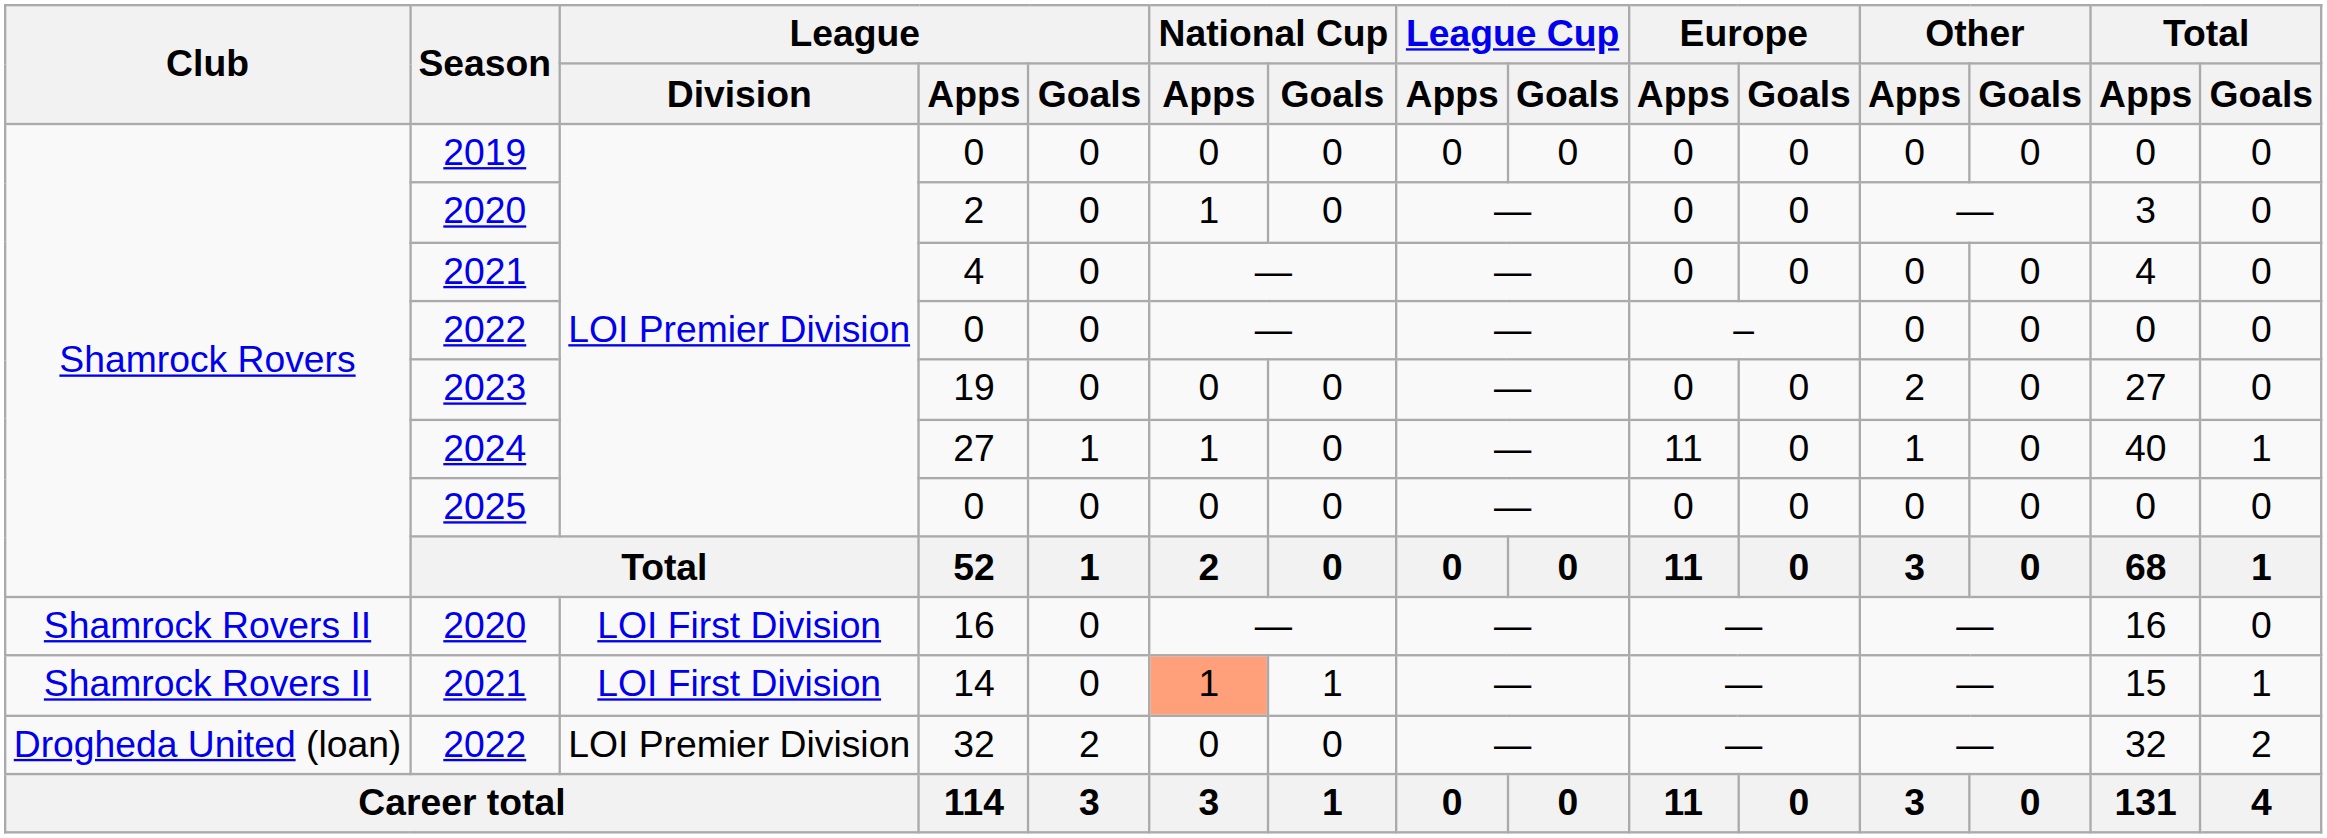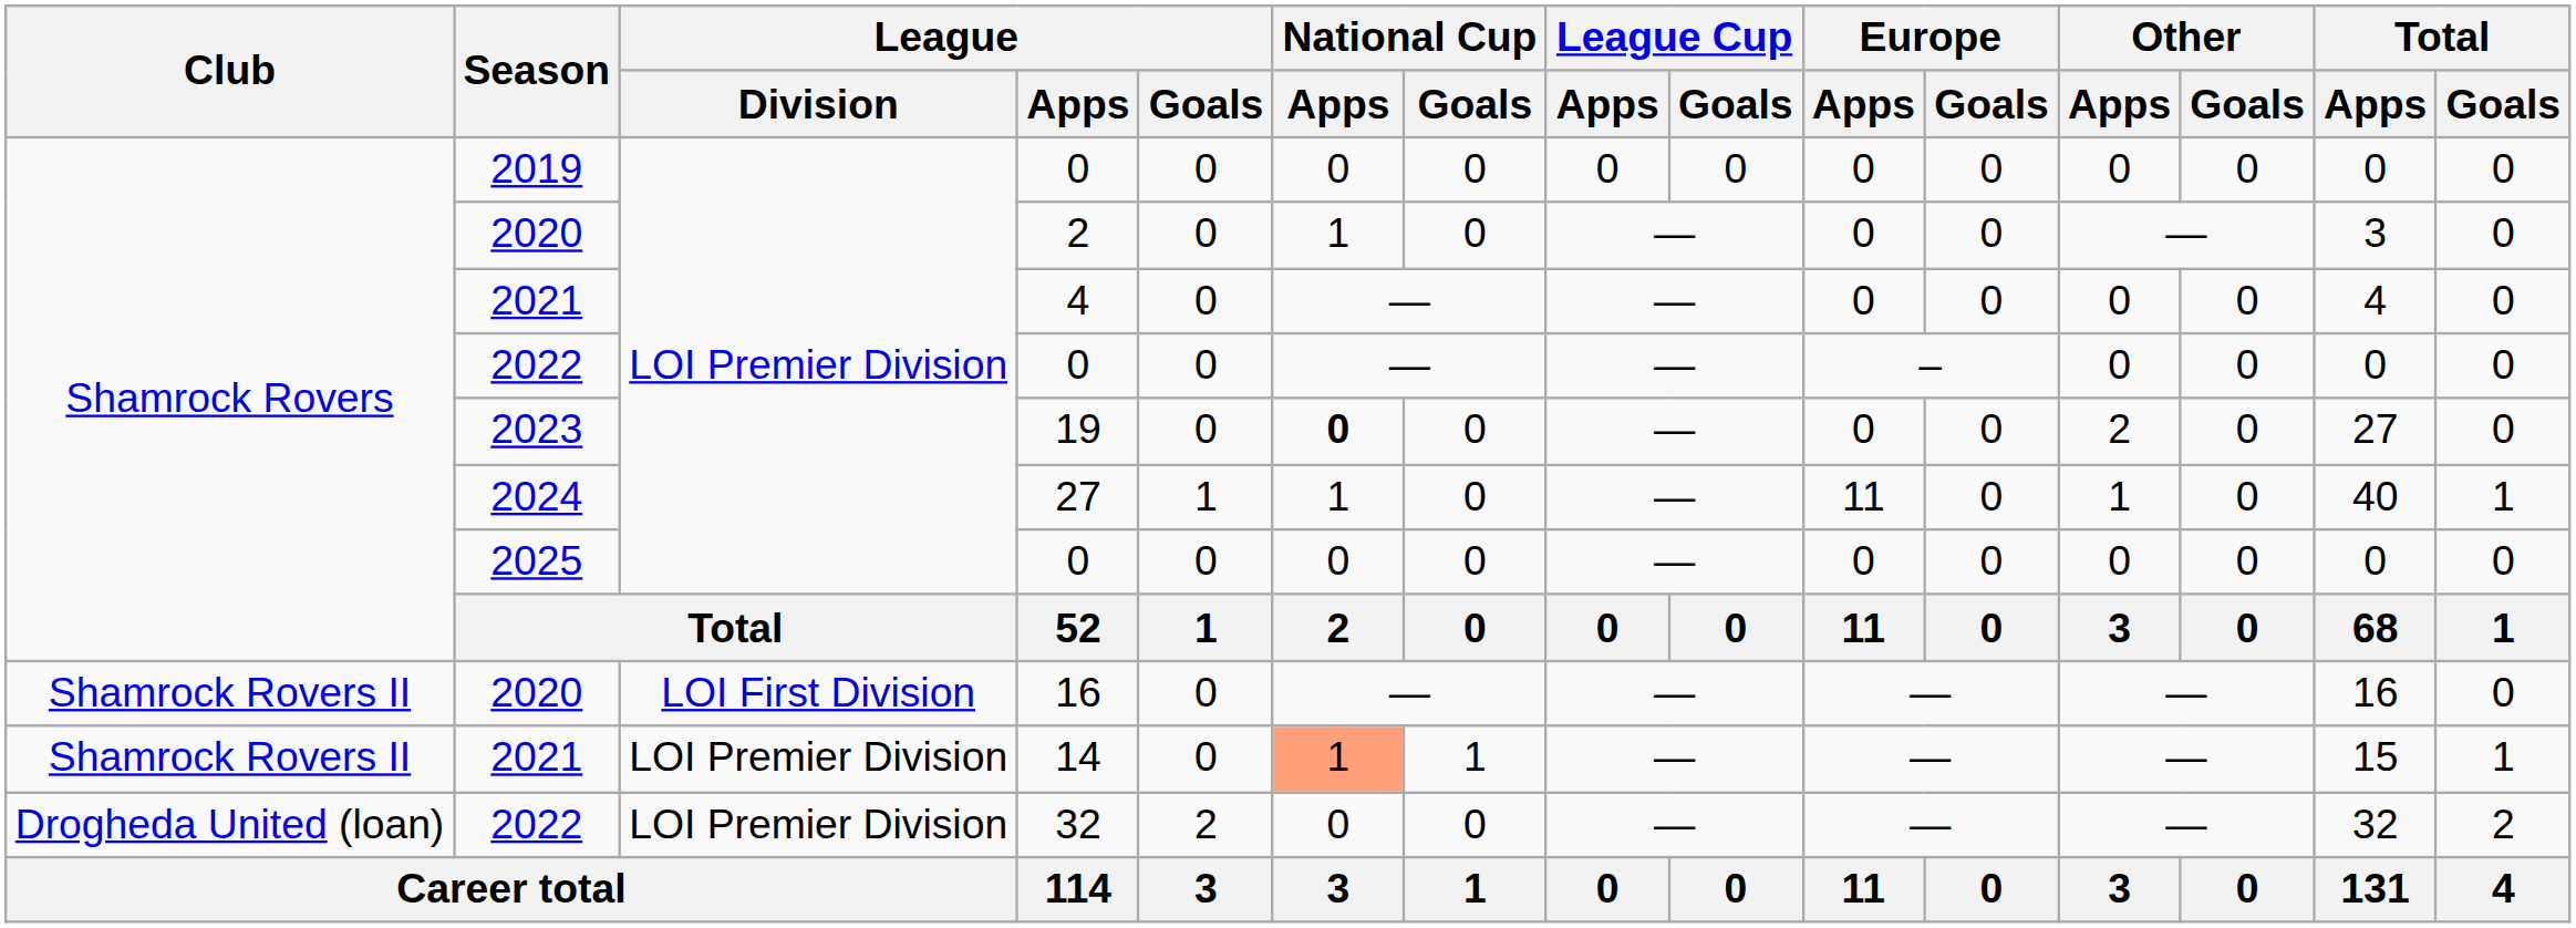19 | National Cup / Apps: normal -> bold
14 | League / Division: LOI First Division -> LOI Premier Division
